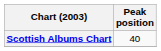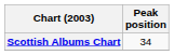Scottish Albums Chart | Peak position: 40 -> 34
